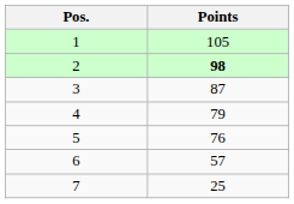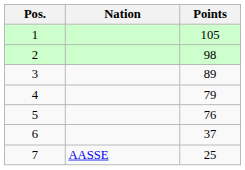+ column: Nation | AASSE
2 | Points: bold -> normal
3 | Points: 87 -> 89
6 | Points: 57 -> 37
